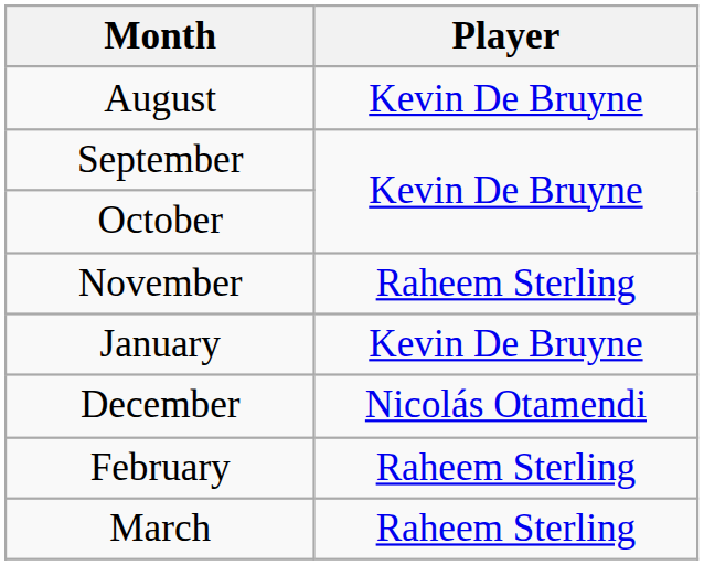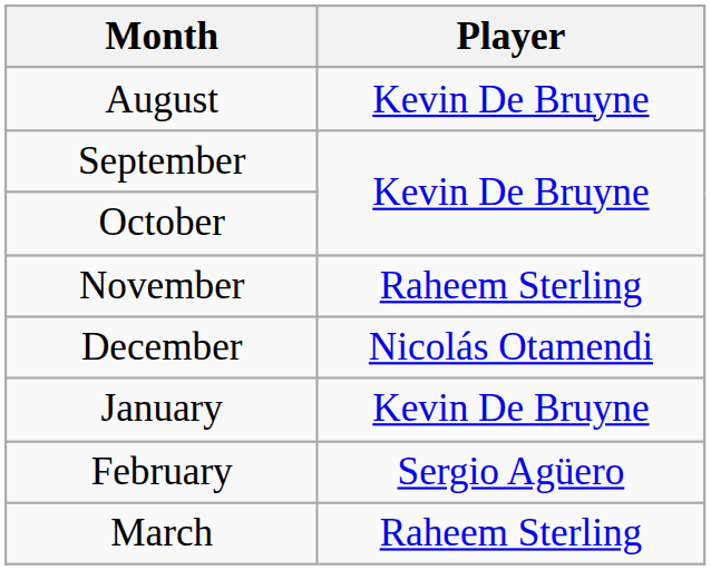rows swapped: December <-> January
February | Player: Raheem Sterling -> Sergio Agüero
